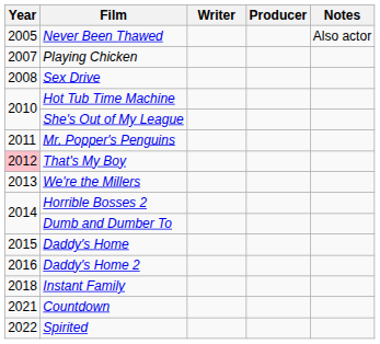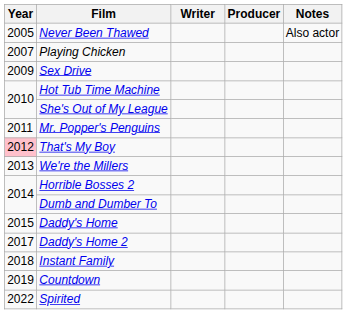Sex Drive | Year: 2008 -> 2009
Daddy's Home 2 | Year: 2016 -> 2017
Countdown | Year: 2021 -> 2019
